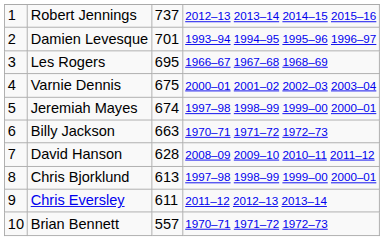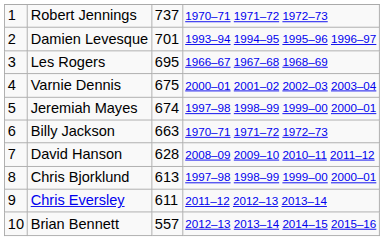Robert Jennings | column 4: 2012–13 2013–14 2014–15 2015–16 -> 1970–71 1971–72 1972–73
Brian Bennett | column 4: 1970–71 1971–72 1972–73 -> 2012–13 2013–14 2014–15 2015–16
